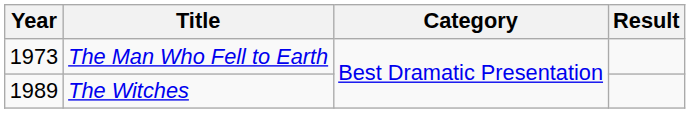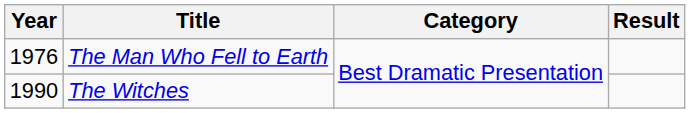The Man Who Fell to Earth | Year: 1973 -> 1976
The Witches | Year: 1989 -> 1990
